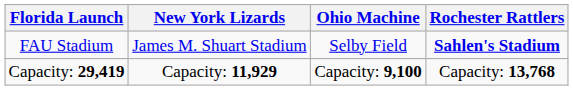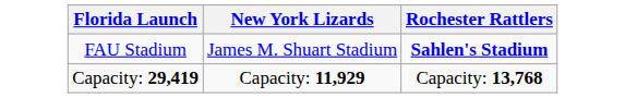- column: Ohio Machine | Selby Field | Capacity: 9,100
